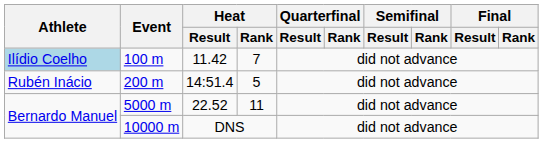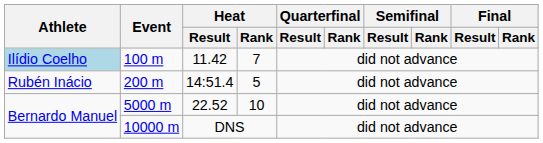5000 m | Heat / Rank: 11 -> 10
